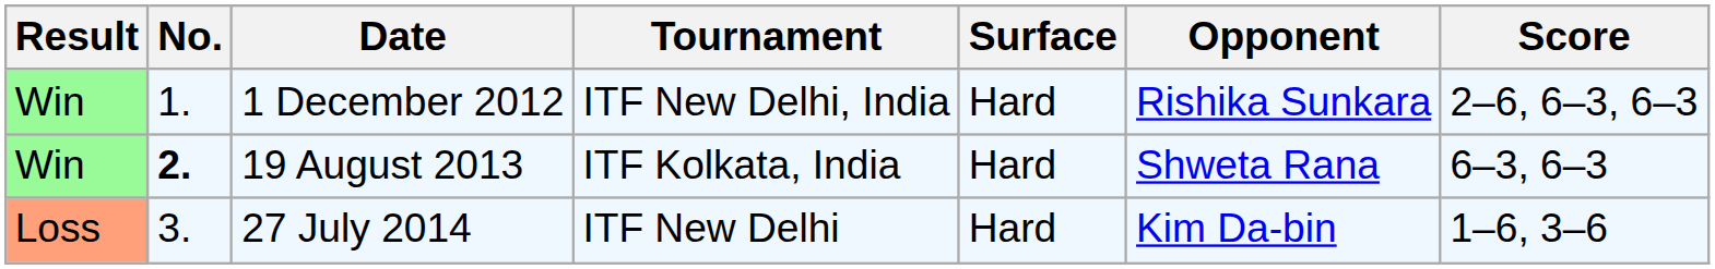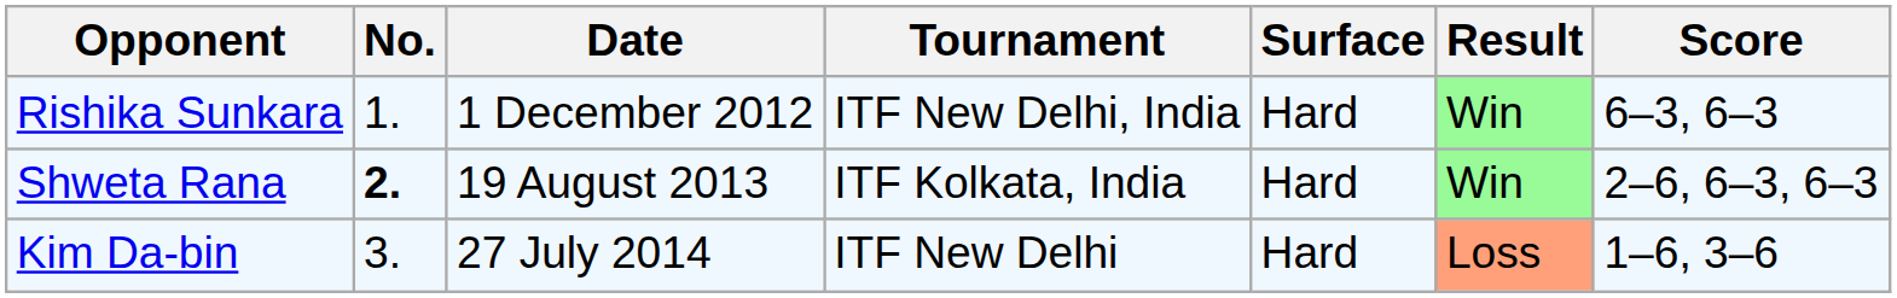columns swapped: Result <-> Opponent
1 December 2012 | Score: 2–6, 6–3, 6–3 -> 6–3, 6–3
19 August 2013 | Score: 6–3, 6–3 -> 2–6, 6–3, 6–3
